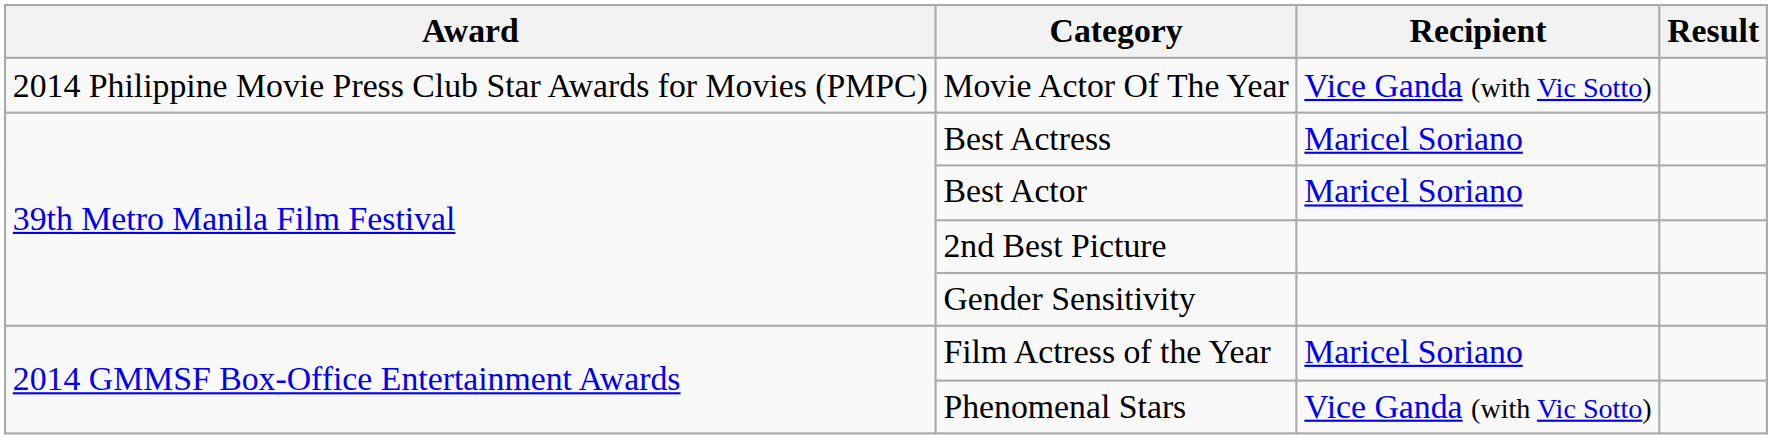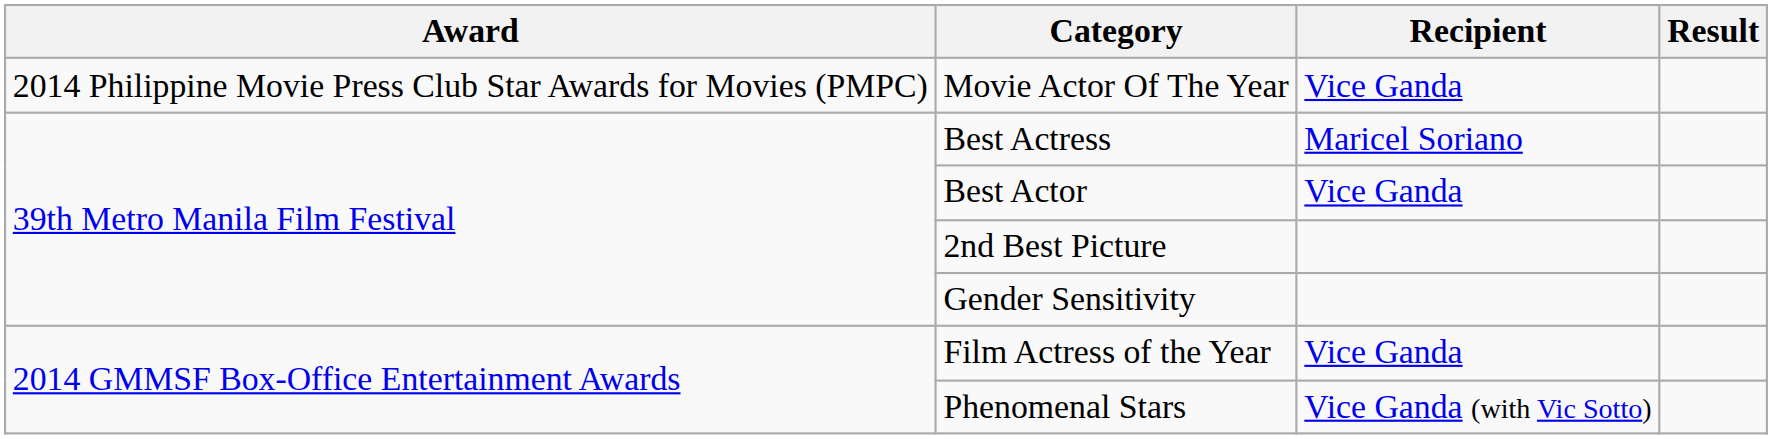Movie Actor Of The Year | Recipient: Vice Ganda (with Vic Sotto) -> Vice Ganda
Best Actor | Recipient: Maricel Soriano -> Vice Ganda
Film Actress of the Year | Recipient: Maricel Soriano -> Vice Ganda
